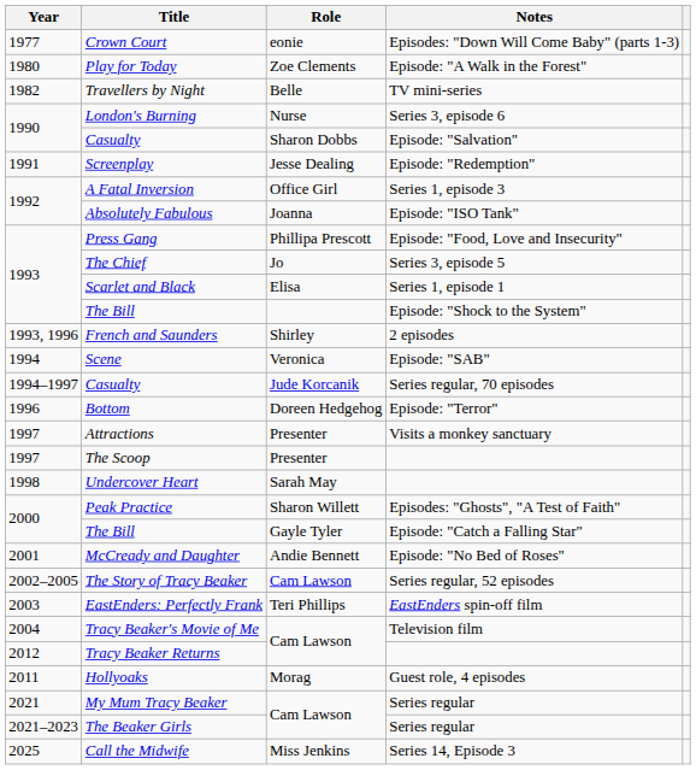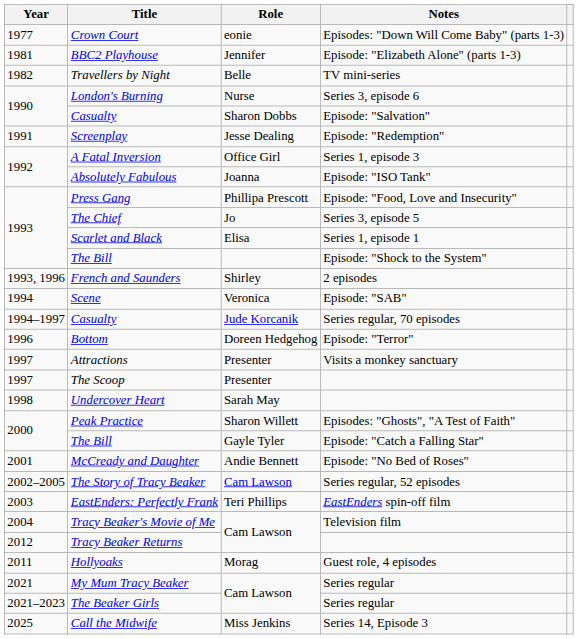- row: 1980 | Play for Today | Zoe Clements | Episode: "A Walk in the Forest"
+ row: 1981 | BBC2 Playhouse | Jennifer | Episode: "Elizabeth Alone" (parts 1-3)
